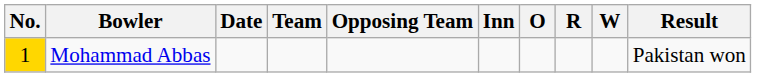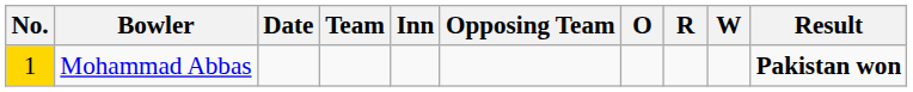columns swapped: Opposing Team <-> Inn
Mohammad Abbas | Result: normal -> bold
